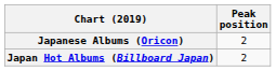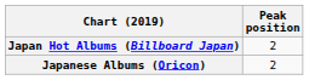rows swapped: Japan Hot Albums (Billboard Japan) <-> Japanese Albums (Oricon)
